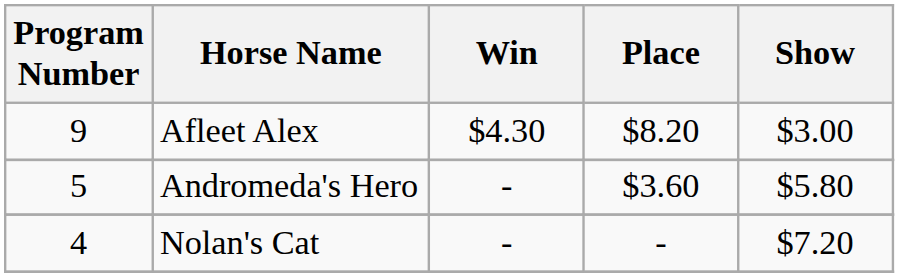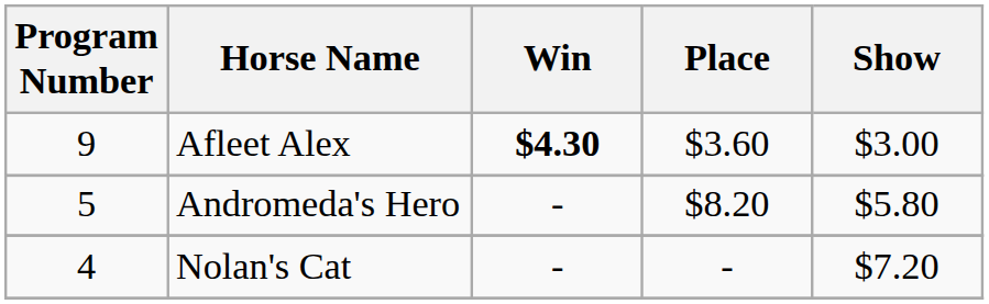Afleet Alex | Win: normal -> bold
Afleet Alex | Place: $8.20 -> $3.60
Andromeda's Hero | Place: $3.60 -> $8.20
